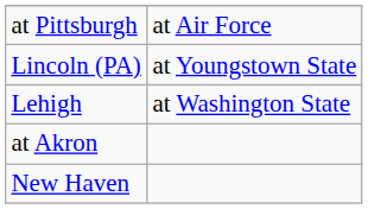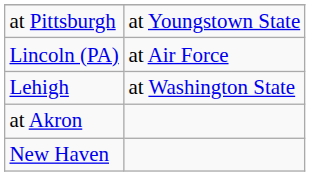at Pittsburgh | column 2: at Air Force -> at Youngstown State
Lincoln (PA) | column 2: at Youngstown State -> at Air Force
